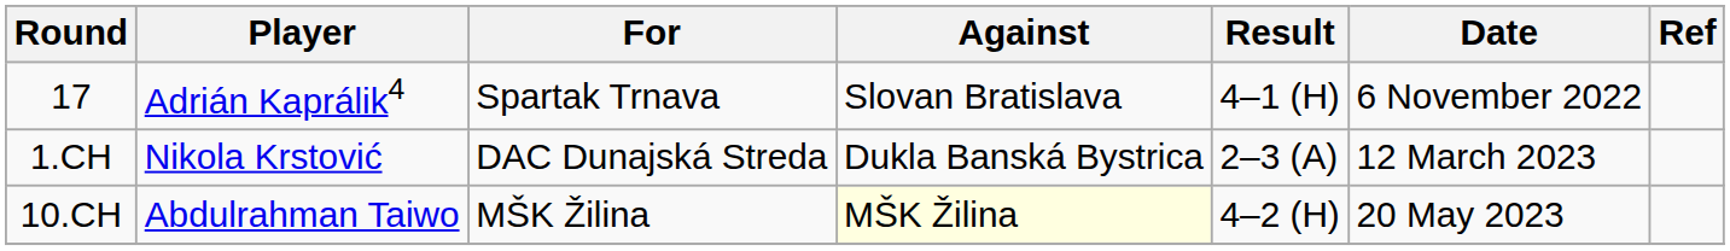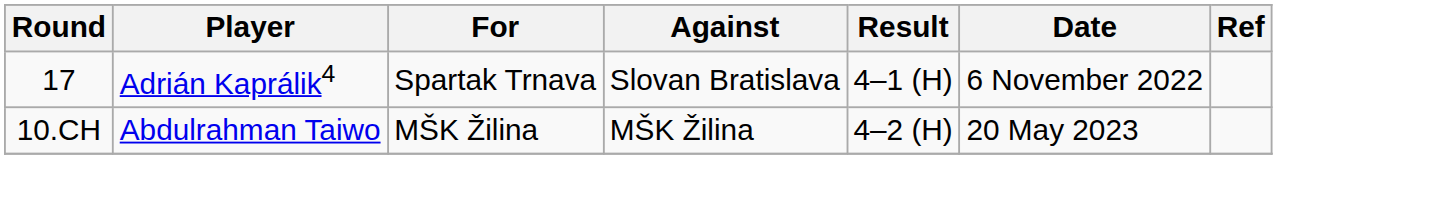- row: 1.CH | Nikola Krstović | DAC Dunajská Streda | Dukla Banská Bystrica | 2–3 (A) | 12 March 2023
10.CH | Against: lightyellow background -> no background
